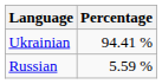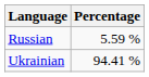rows swapped: Ukrainian <-> Russian
